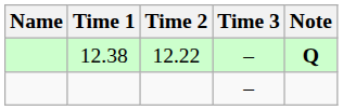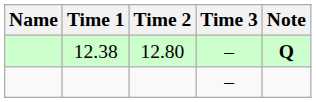12.38 | Time 2: 12.22 -> 12.80
